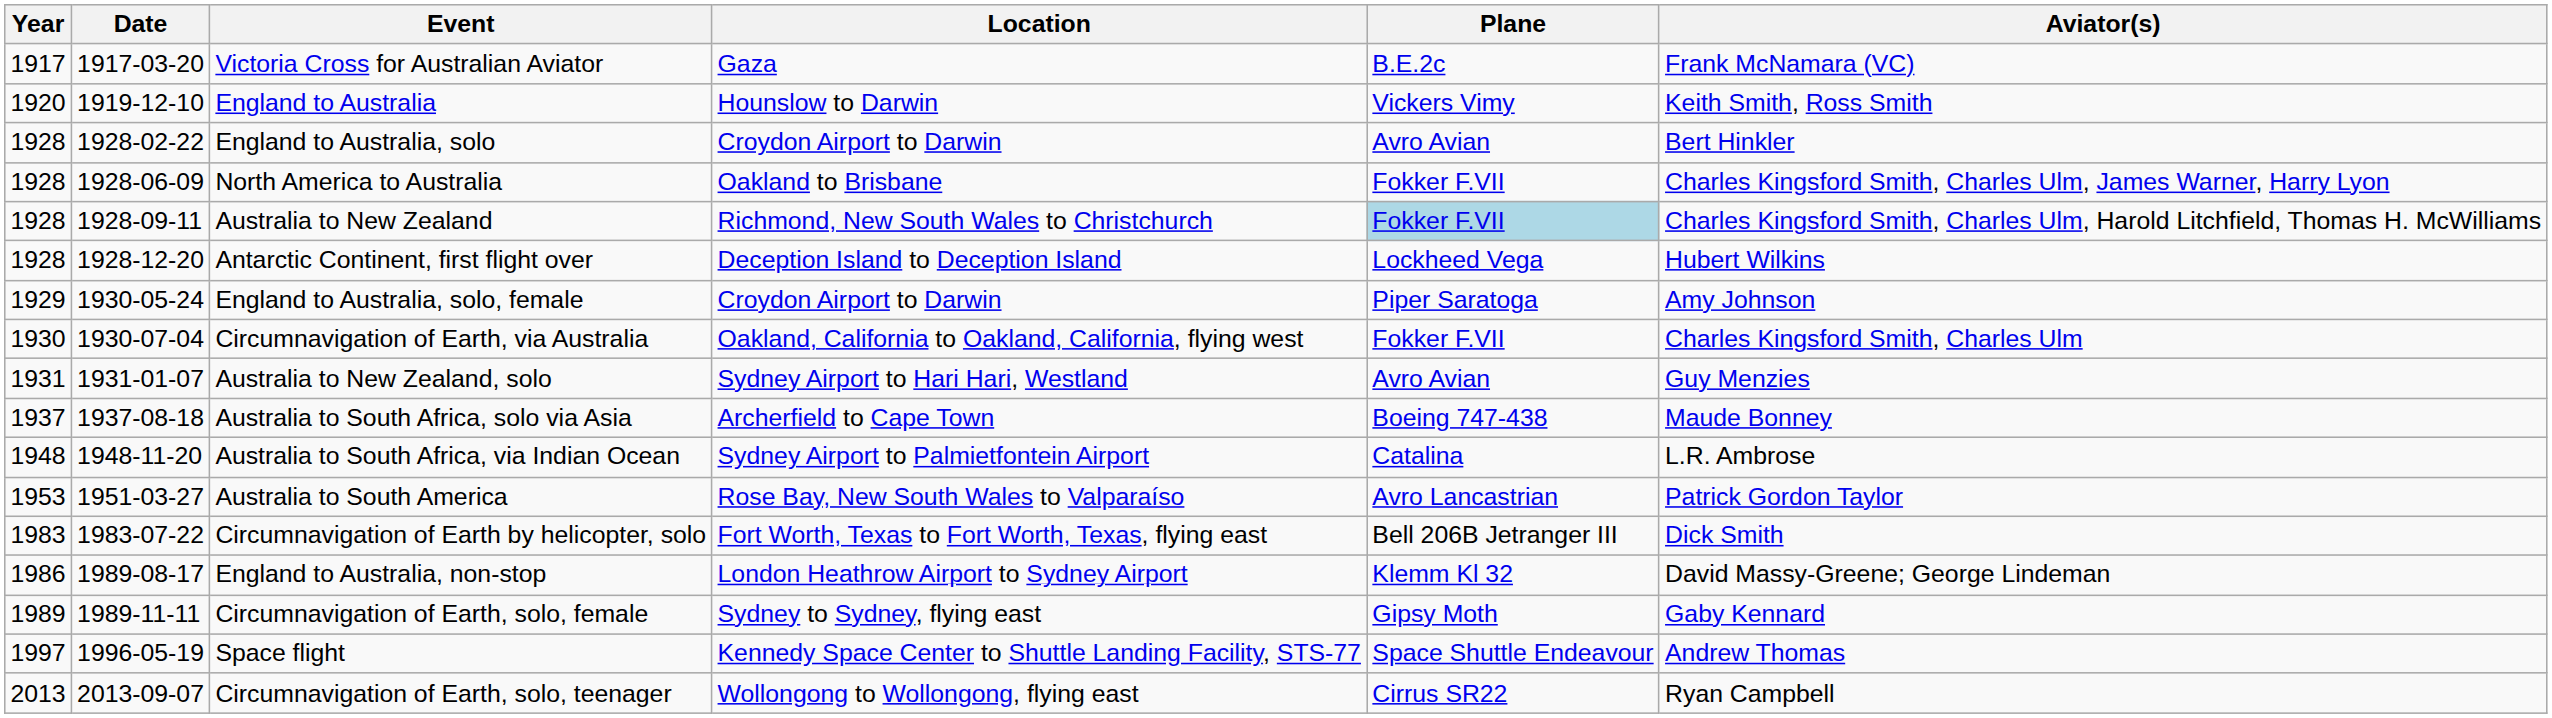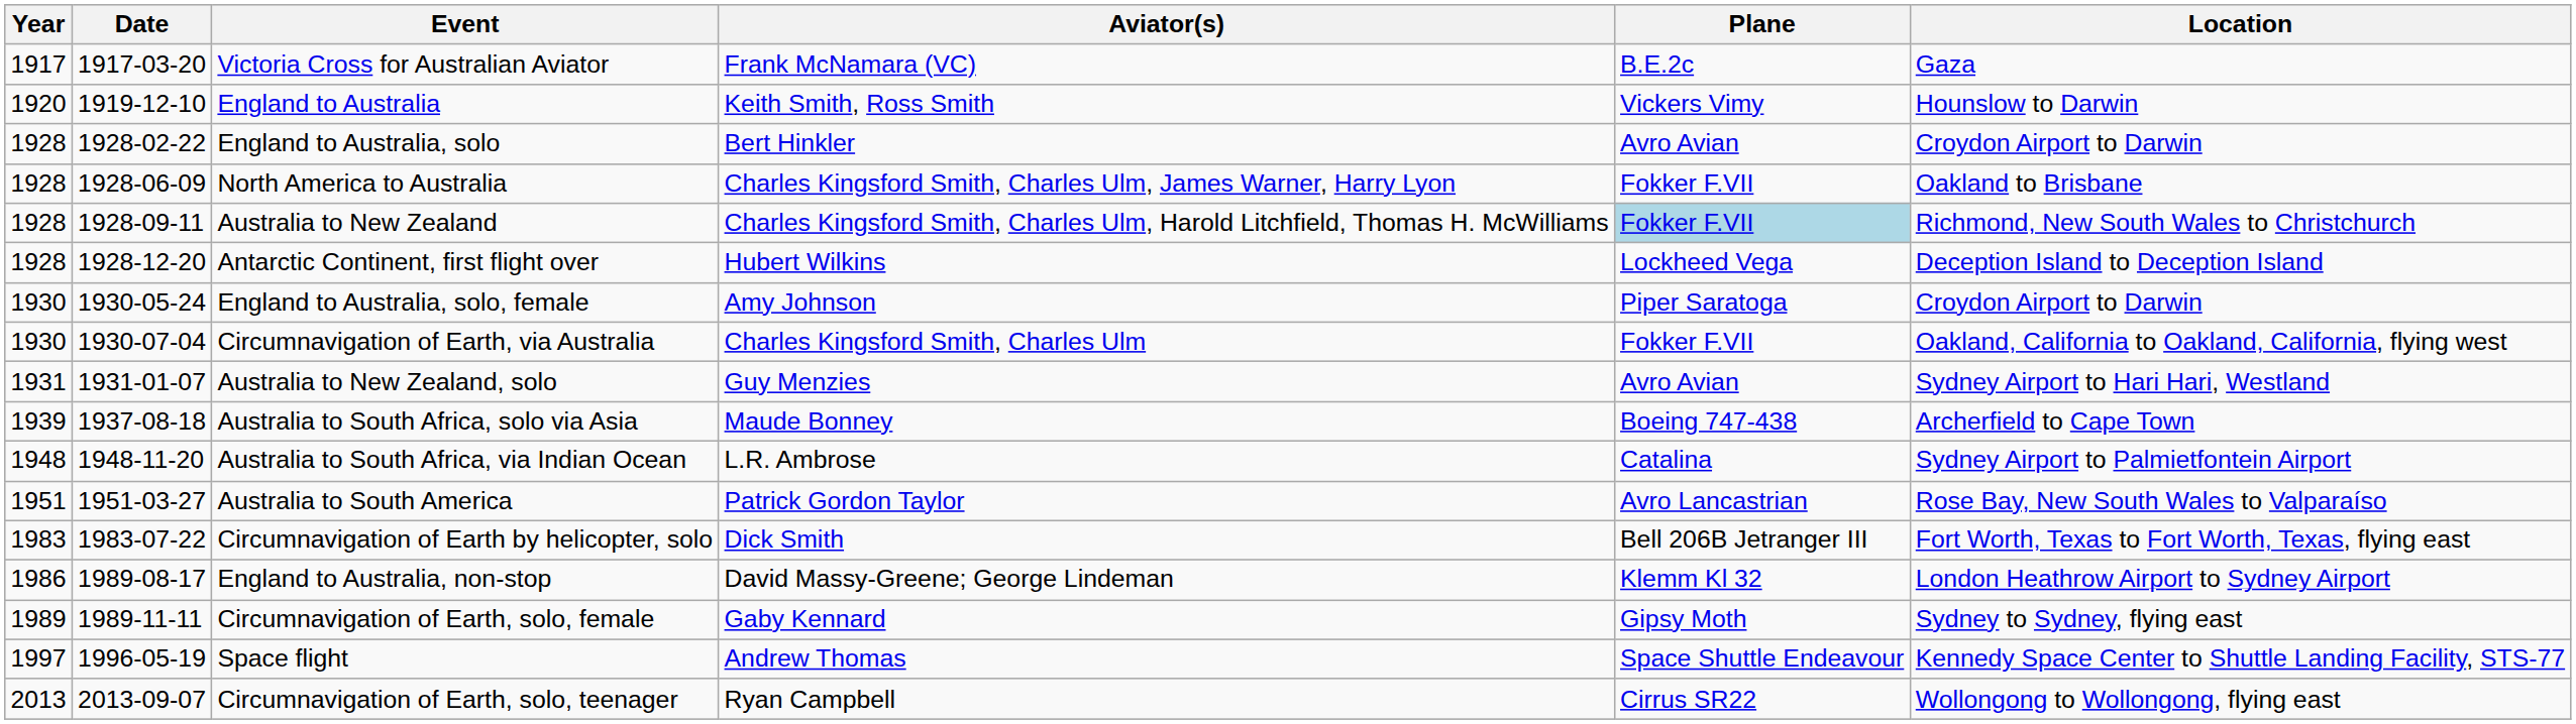columns swapped: Location <-> Aviator(s)
England to Australia, solo, female | Year: 1929 -> 1930
Australia to South Africa, solo via Asia | Year: 1937 -> 1939
Australia to South America | Year: 1953 -> 1951
